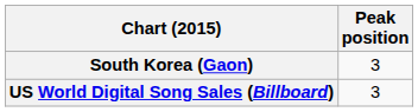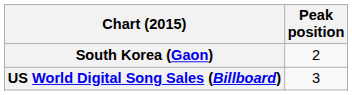South Korea (Gaon) | Peak position: 3 -> 2
